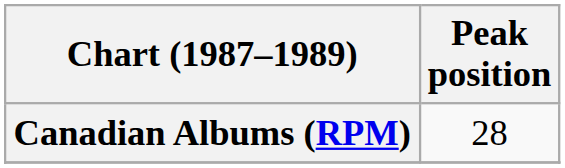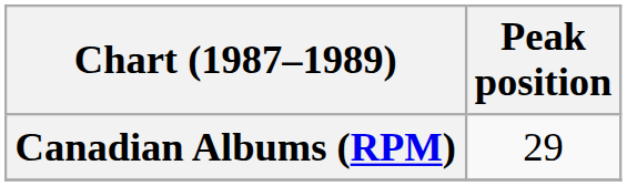Canadian Albums (RPM) | Peak position: 28 -> 29
